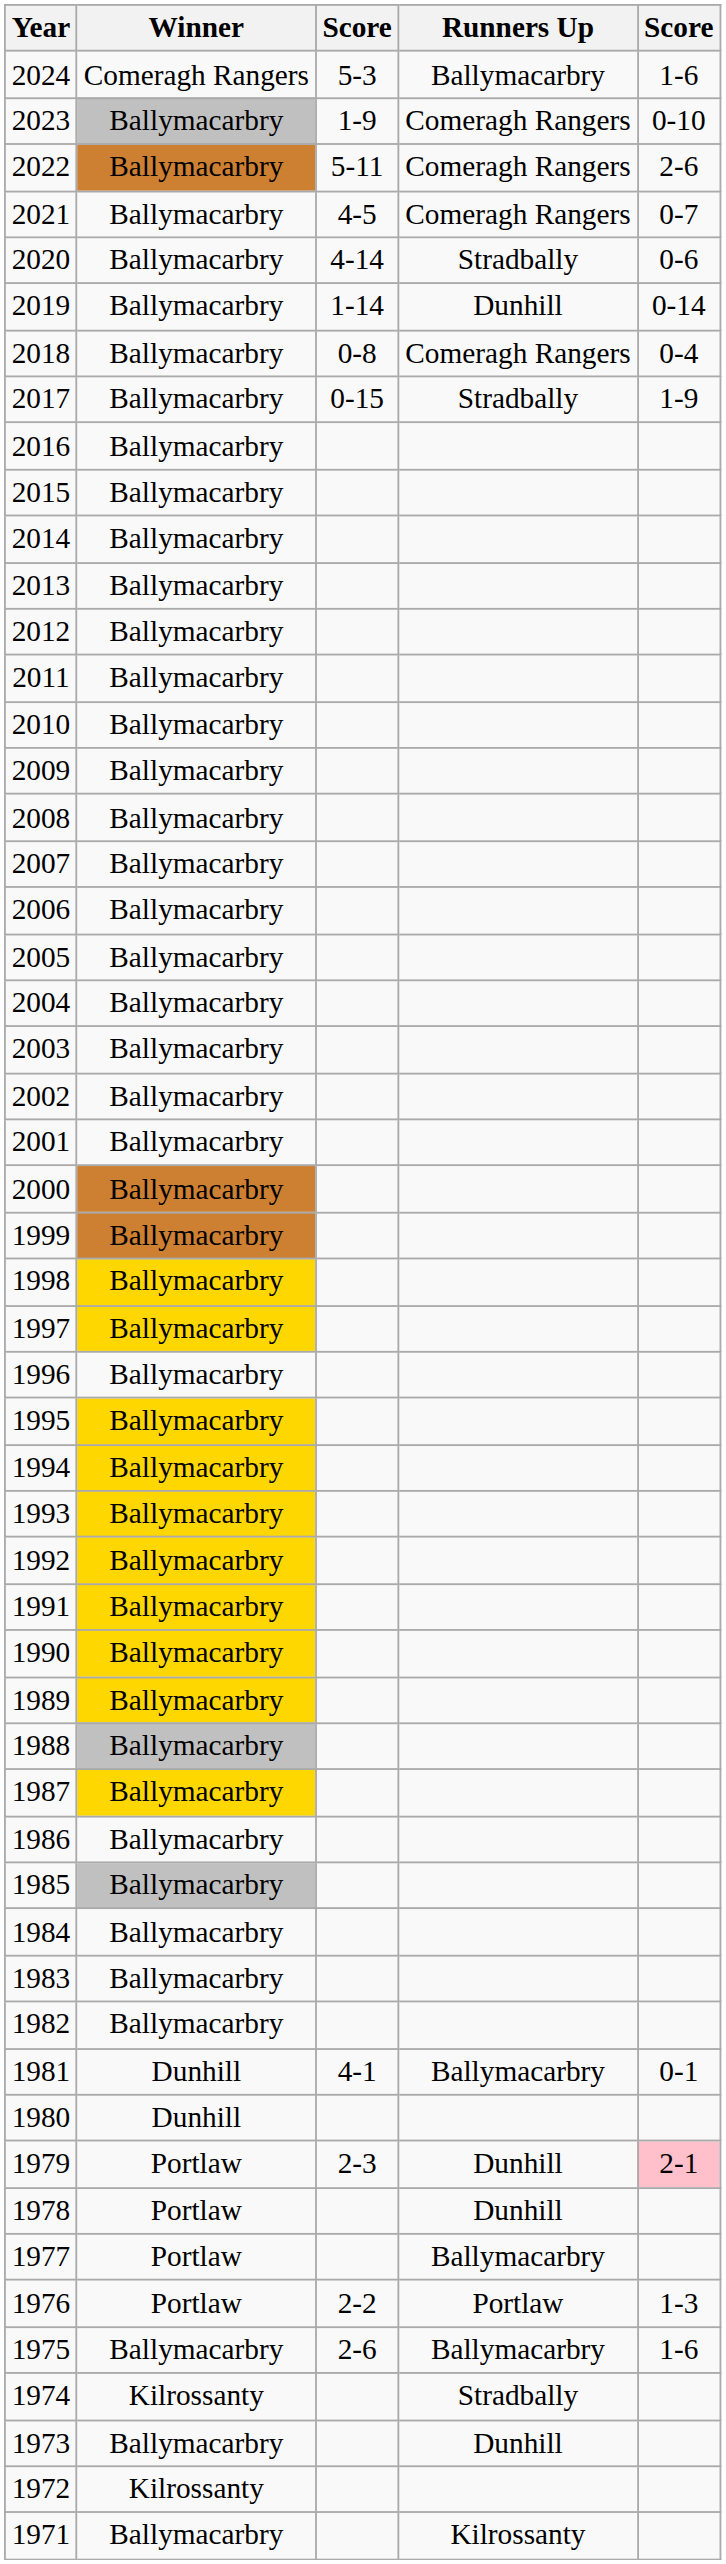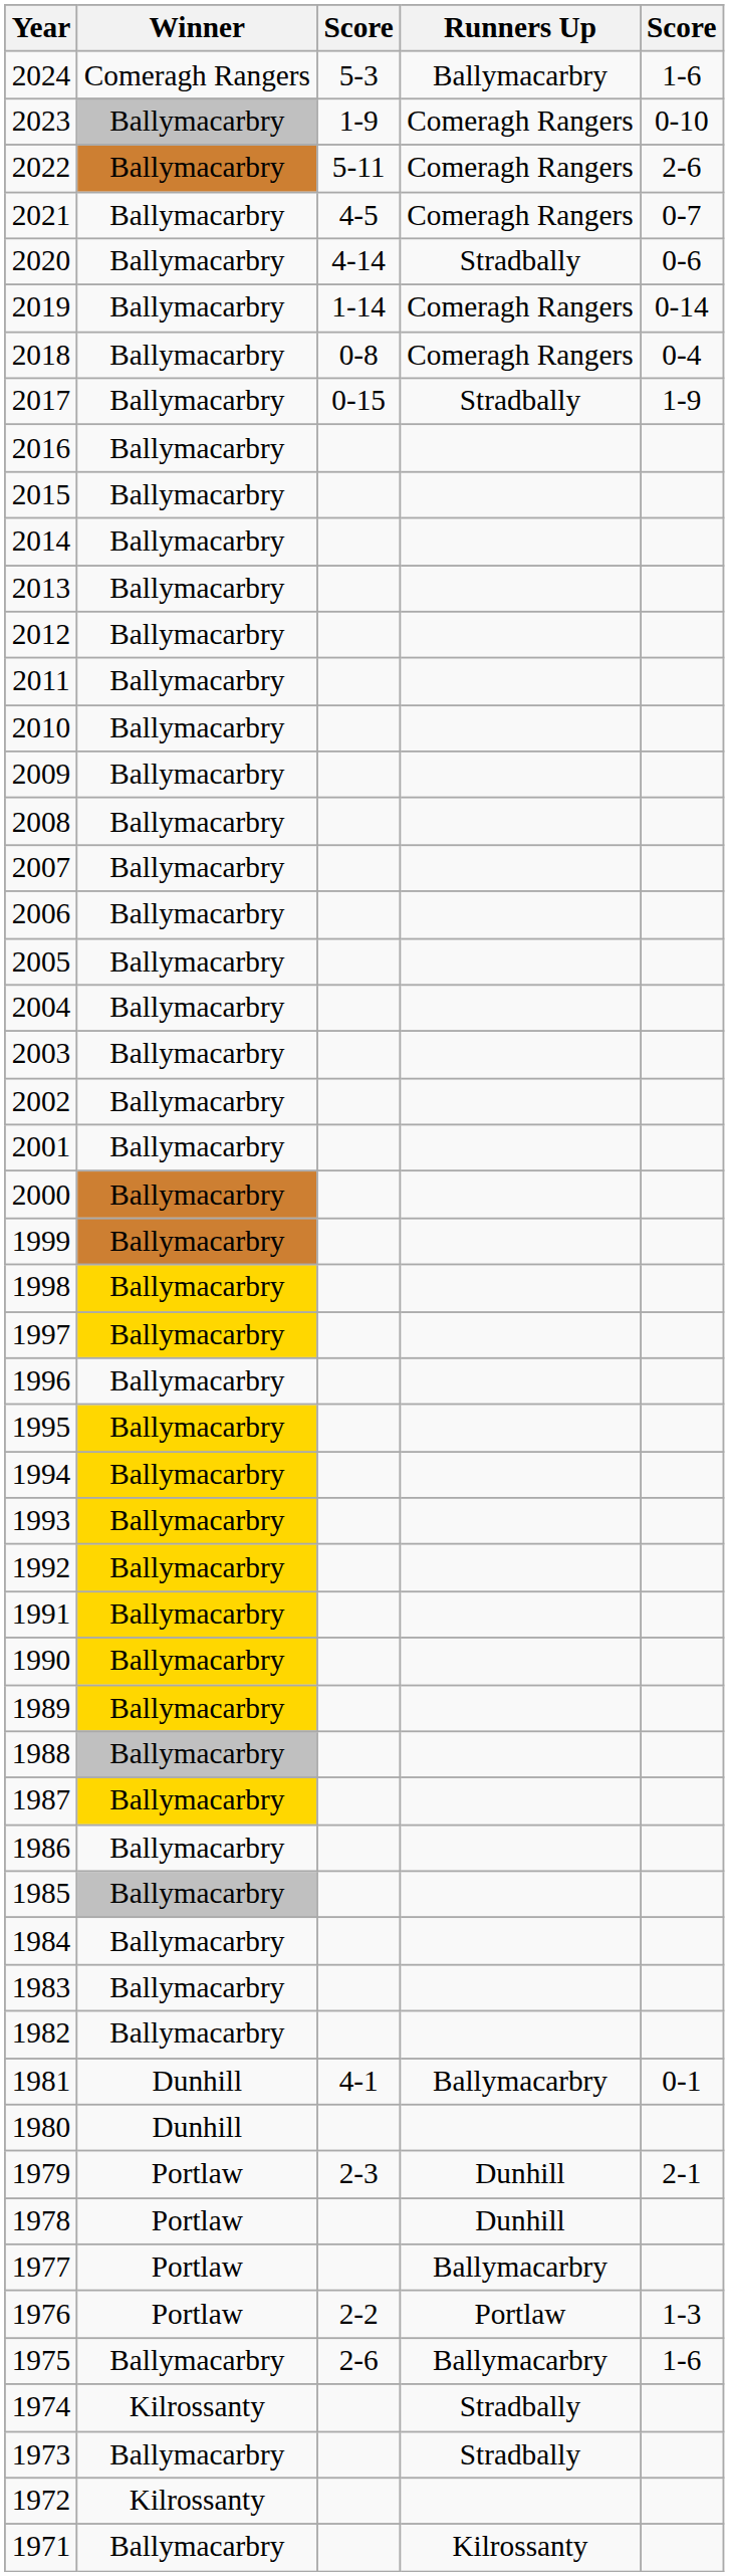2019 | Runners Up: Dunhill -> Comeragh Rangers
1979 | column 5: pink background -> no background
1973 | Runners Up: Dunhill -> Stradbally
